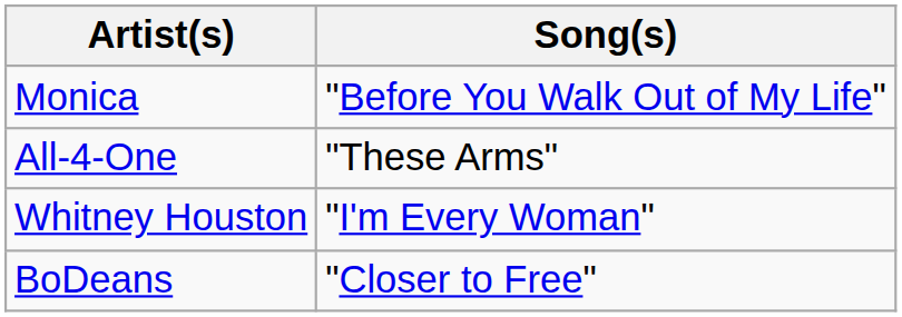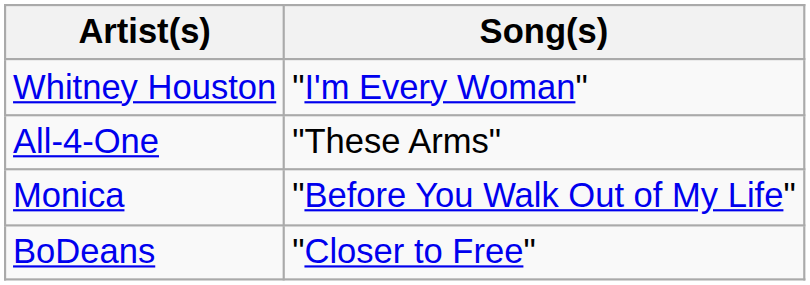rows swapped: Whitney Houston <-> Monica
